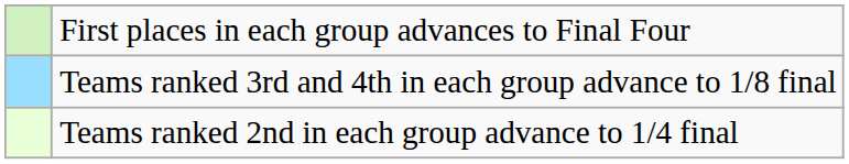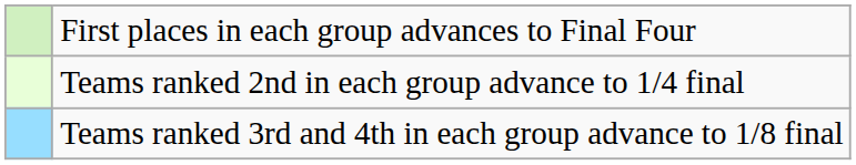rows swapped: Teams ranked 2nd in each group advance to 1/4 final <-> Teams ranked 3rd and 4th in each group advance to 1/8 final
